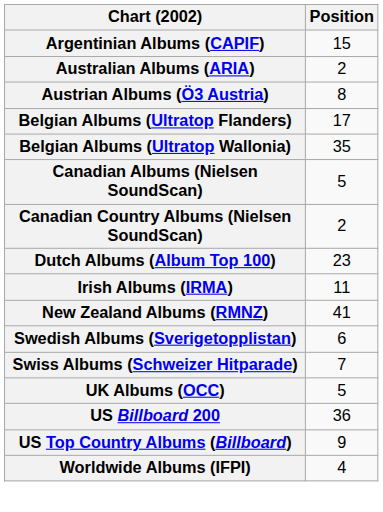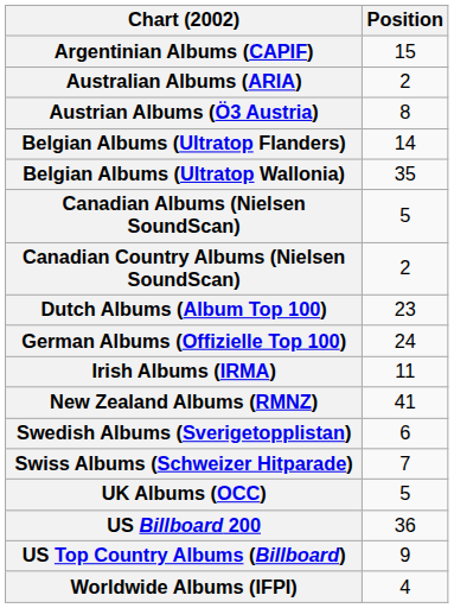Belgian Albums (Ultratop Flanders) | Position: 17 -> 14
+ row: German Albums (Offizielle Top 100) | 24
